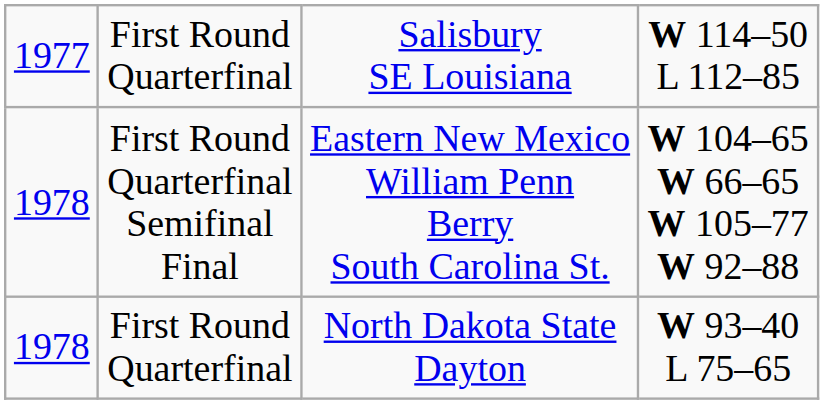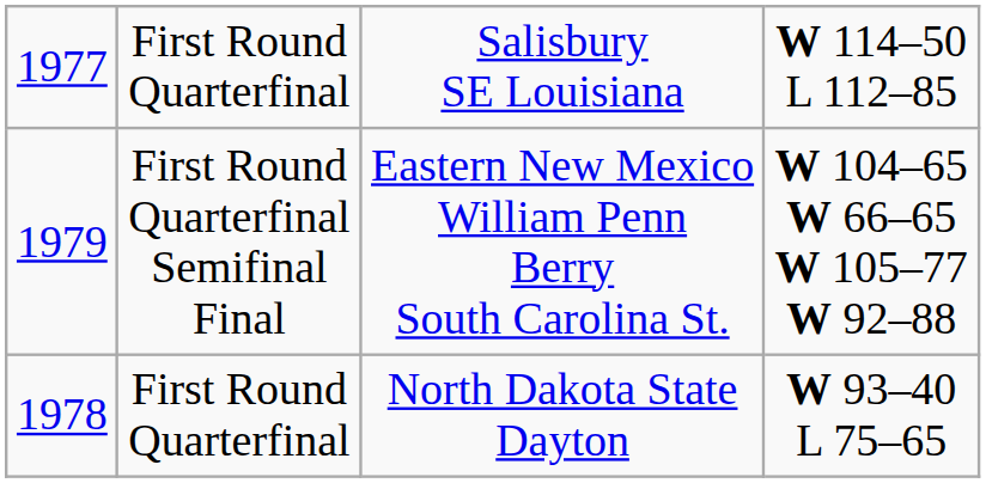First Round Quarterfinal Semifinal Final | column 1: 1978 -> 1979
